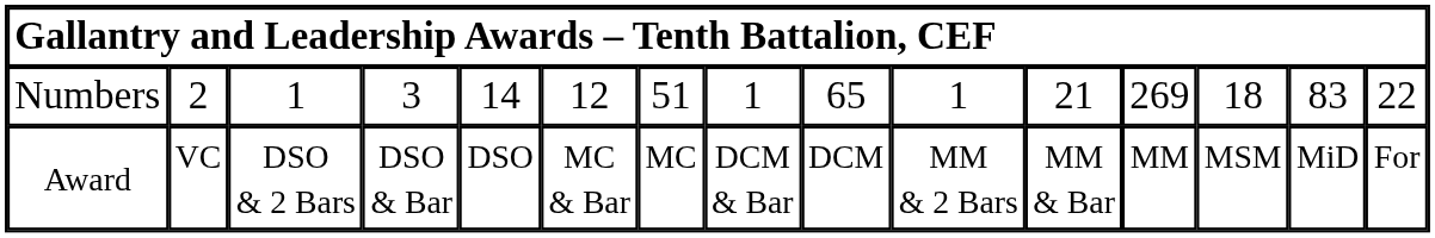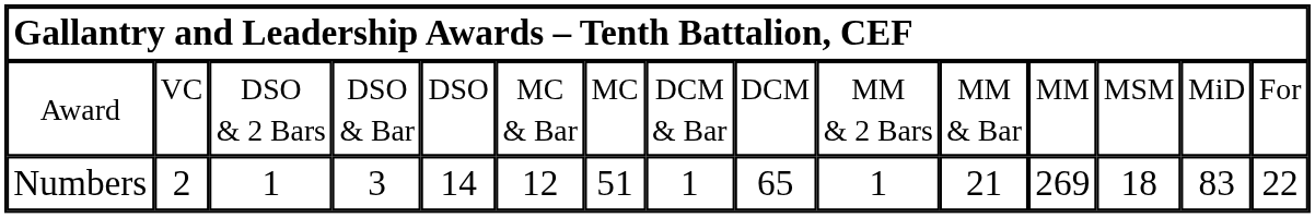rows swapped: Award <-> Numbers
